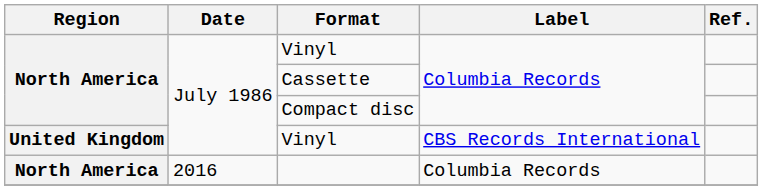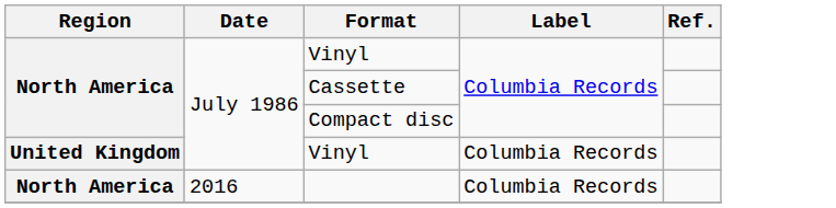United Kingdom / Vinyl | Label: CBS Records International -> Columbia Records
